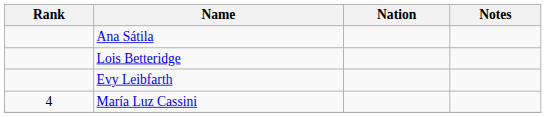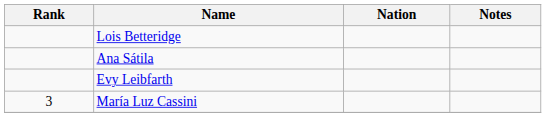rows swapped: Ana Sátila <-> Lois Betteridge
María Luz Cassini | Rank: 4 -> 3
